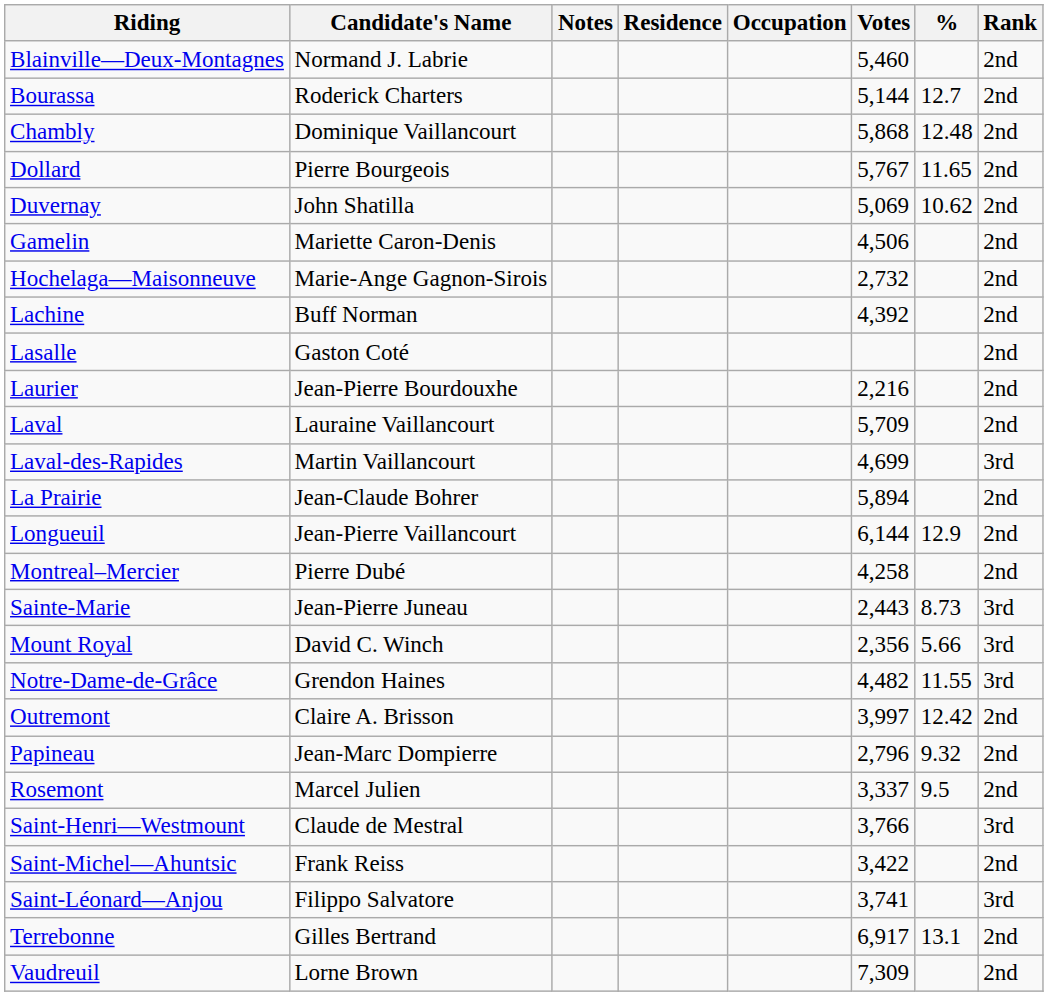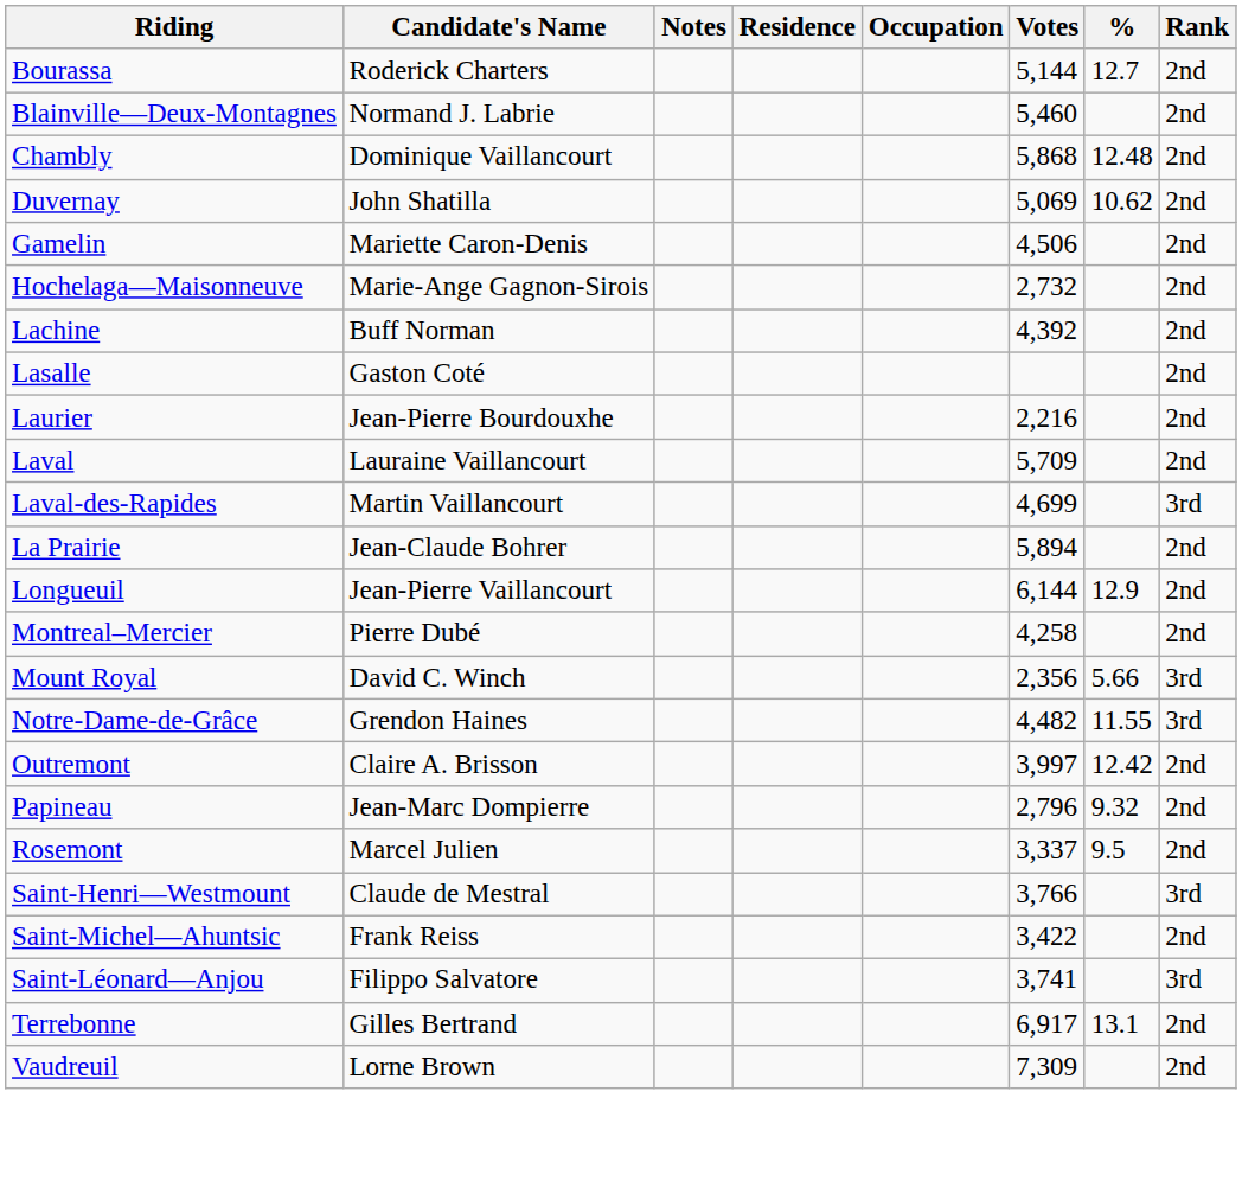rows swapped: Blainville—Deux-Montagnes <-> Bourassa
- row: Dollard | Pierre Bourgeois | 5,767 | 11.65 | 2nd
- row: Sainte-Marie | Jean-Pierre Juneau | 2,443 | 8.73 | 3rd
